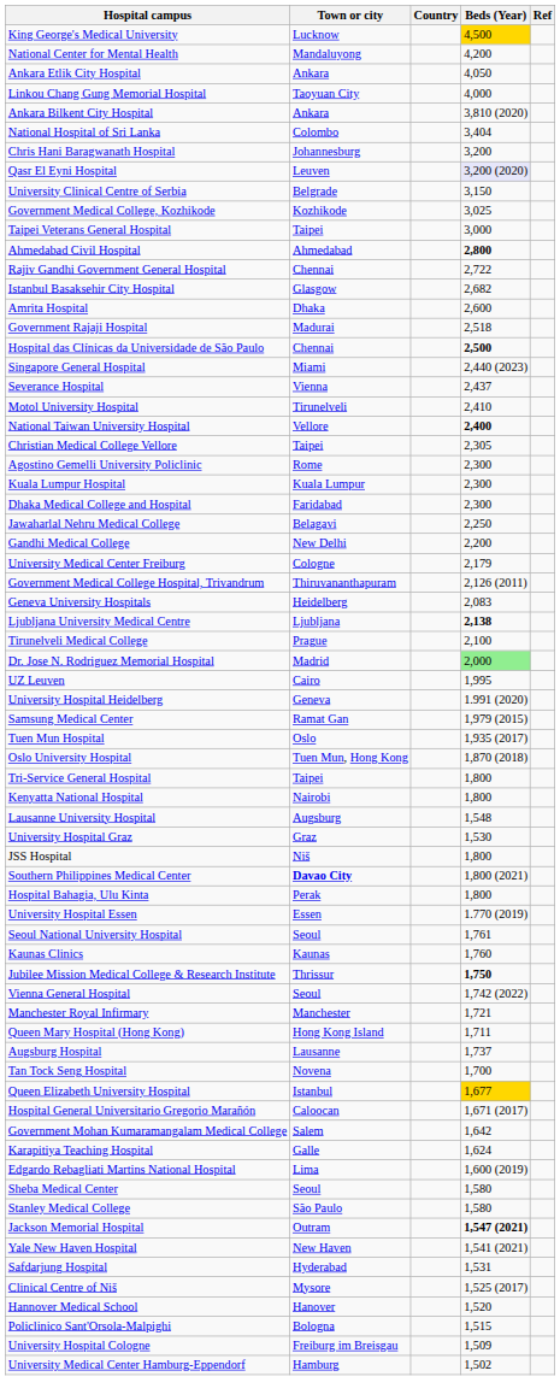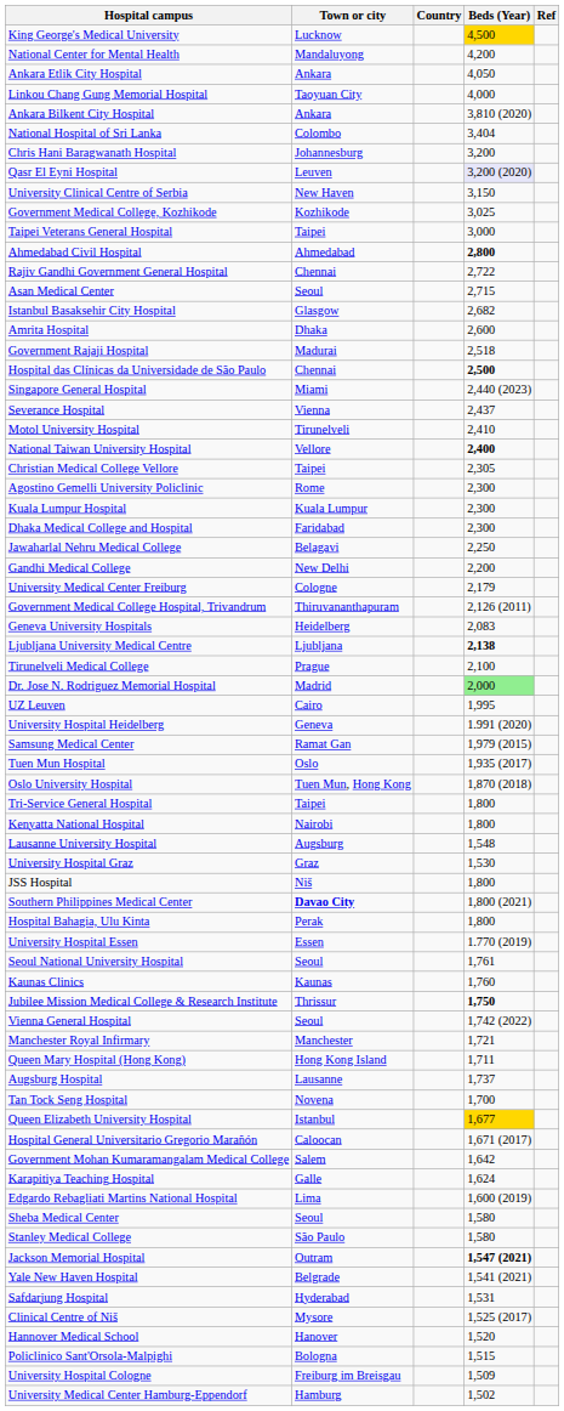University Clinical Centre of Serbia | Town or city: Belgrade -> New Haven
+ row: Asan Medical Center | Seoul | 2,715
Yale New Haven Hospital | Town or city: New Haven -> Belgrade
